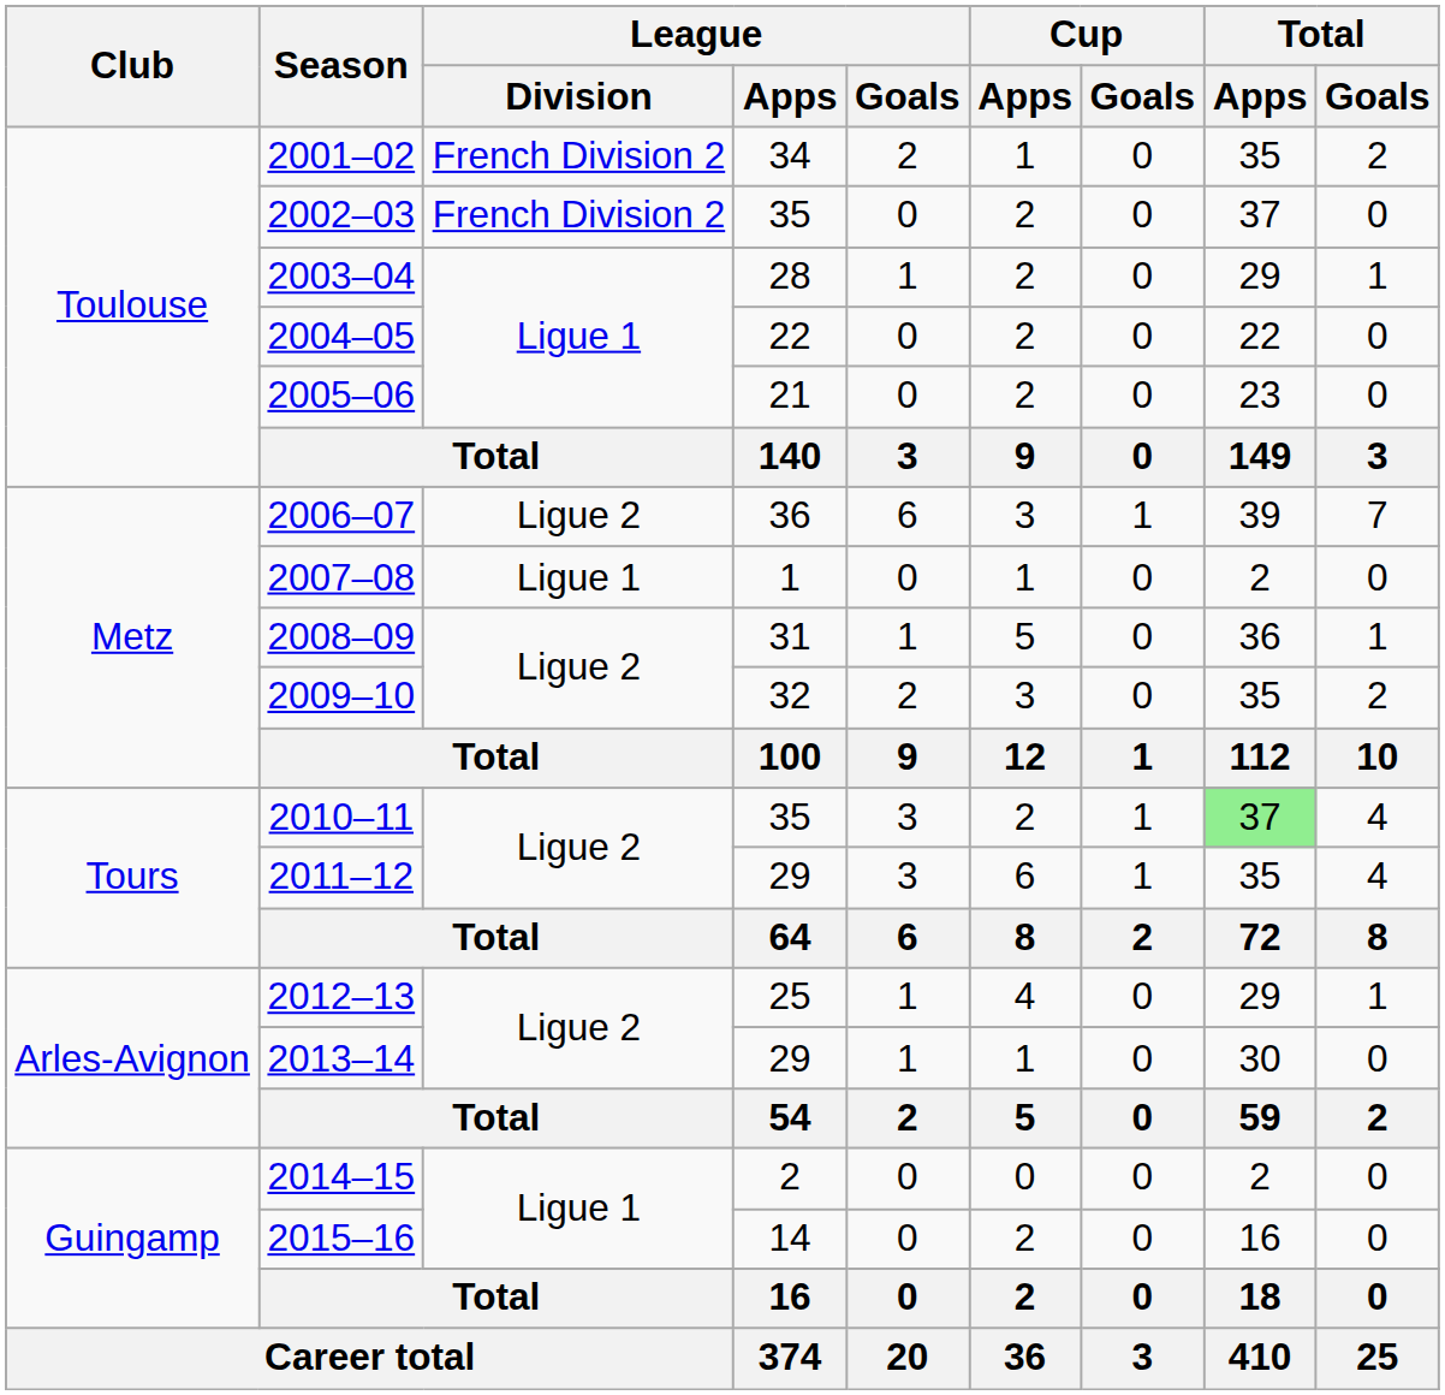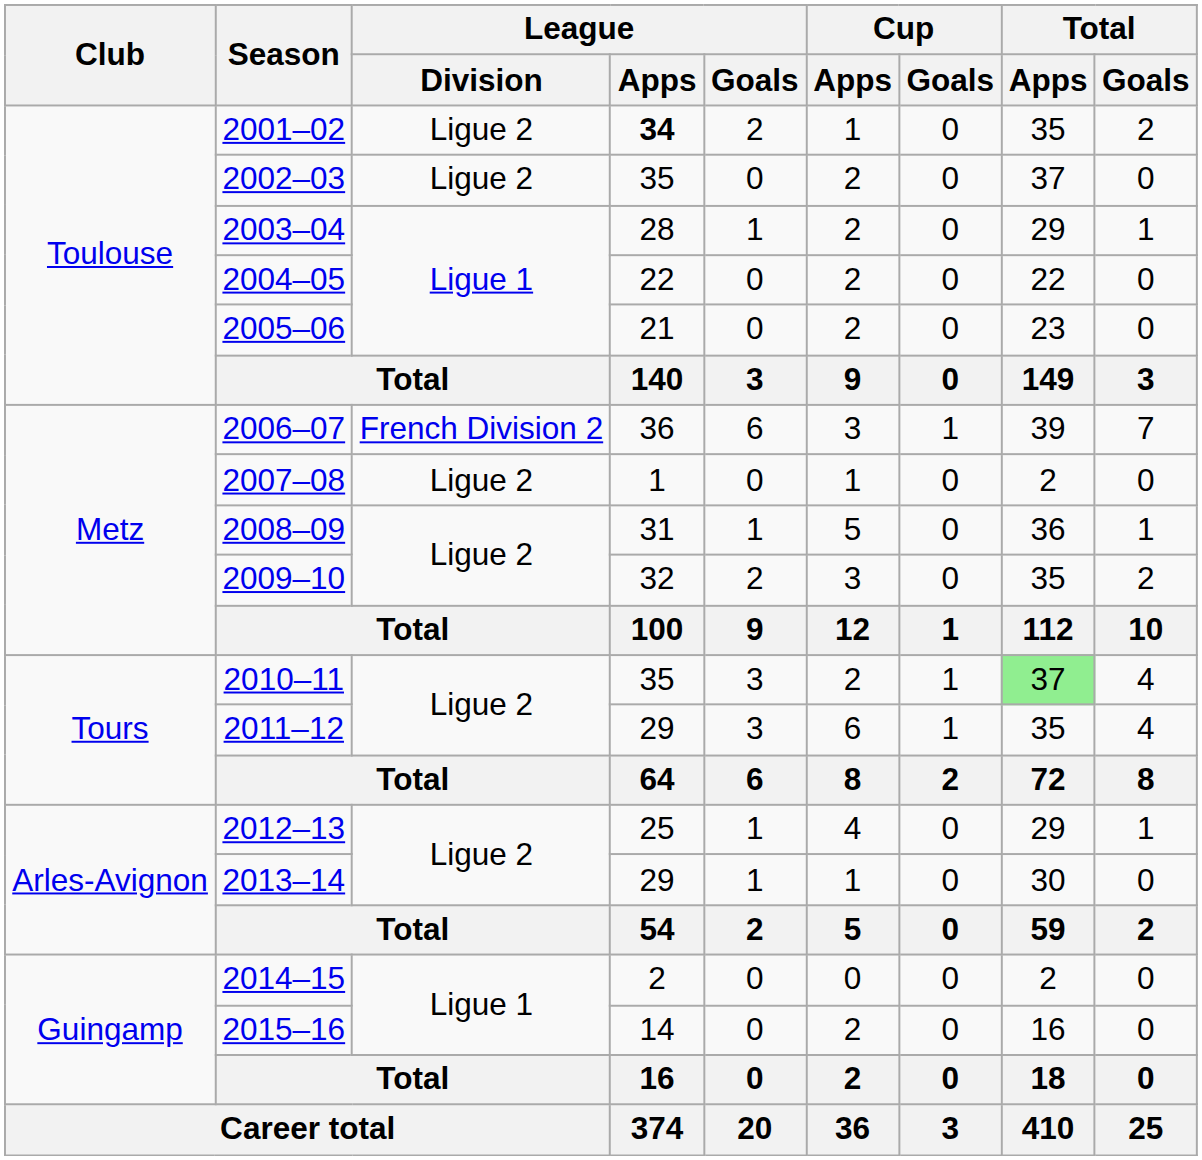2001–02 | League / Division: French Division 2 -> Ligue 2
2001–02 | League / Apps: normal -> bold
2002–03 | League / Division: French Division 2 -> Ligue 2
2006–07 | League / Division: Ligue 2 -> French Division 2
2007–08 | League / Division: Ligue 1 -> Ligue 2
